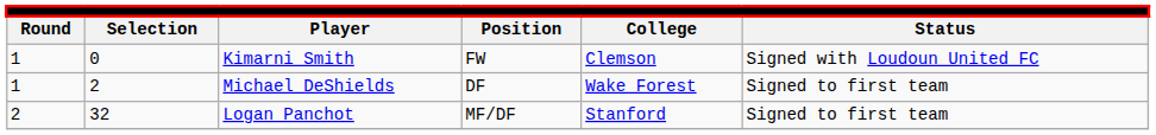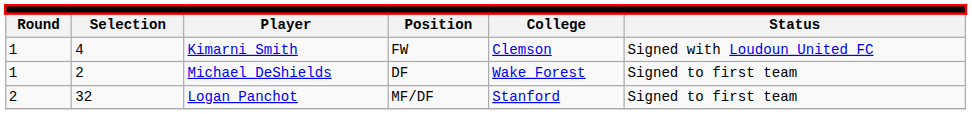Kimarni Smith | column 2: 0 -> 4
